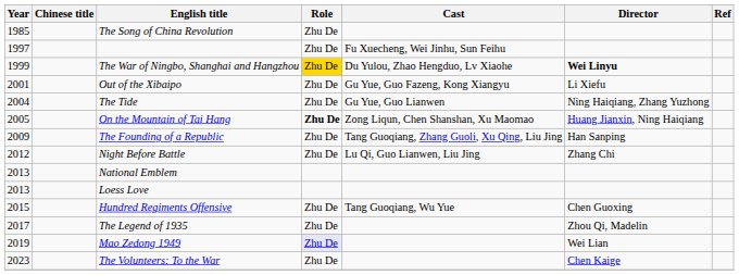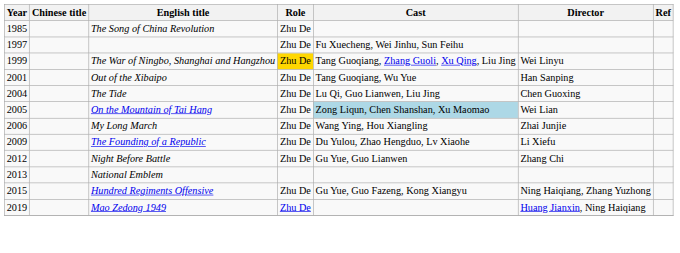The War of Ningbo, Shanghai and Hangzhou | Cast: Du Yulou, Zhao Hengduo, Lv Xiaohe -> Tang Guoqiang, Zhang Guoli, Xu Qing, Liu Jing
The War of Ningbo, Shanghai and Hangzhou | Director: bold -> normal
Out of the Xibaipo | Cast: Gu Yue, Guo Fazeng, Kong Xiangyu -> Tang Guoqiang, Wu Yue
Out of the Xibaipo | Director: Li Xiefu -> Han Sanping
The Tide | Cast: Gu Yue, Guo Lianwen -> Lu Qi, Guo Lianwen, Liu Jing
The Tide | Director: Ning Haiqiang, Zhang Yuzhong -> Chen Guoxing
On the Mountain of Tai Hang | Role: bold -> normal
On the Mountain of Tai Hang | Cast: no background -> lightblue background
On the Mountain of Tai Hang | Director: Huang Jianxin, Ning Haiqiang -> Wei Lian
+ row: 2006 | My Long March | Zhu De | Wang Ying, Hou Xiangling | Zhai Junjie
The Founding of a Republic | Cast: Tang Guoqiang, Zhang Guoli, Xu Qing, Liu Jing -> Du Yulou, Zhao Hengduo, Lv Xiaohe
The Founding of a Republic | Director: Han Sanping -> Li Xiefu
Night Before Battle | Cast: Lu Qi, Guo Lianwen, Liu Jing -> Gu Yue, Guo Lianwen
- row: 2013 | Loess Love
Hundred Regiments Offensive | Cast: Tang Guoqiang, Wu Yue -> Gu Yue, Guo Fazeng, Kong Xiangyu
Hundred Regiments Offensive | Director: Chen Guoxing -> Ning Haiqiang, Zhang Yuzhong
- row: 2017 | The Legend of 1935 | Zhu De | Zhou Qi, Madelin
Mao Zedong 1949 | Role: lavender background -> no background
Mao Zedong 1949 | Director: Wei Lian -> Huang Jianxin, Ning Haiqiang
- row: 2023 | The Volunteers: To the War | Zhu De | Chen Kaige
